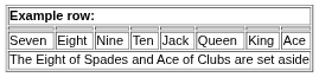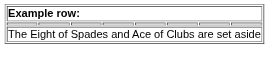- row: Seven | Eight | Nine | Ten | Jack | Queen | King | Ace
